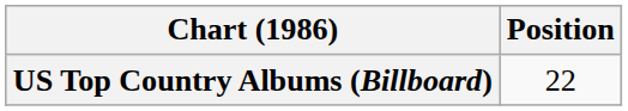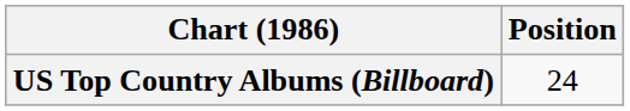US Top Country Albums (Billboard) | Position: 22 -> 24
